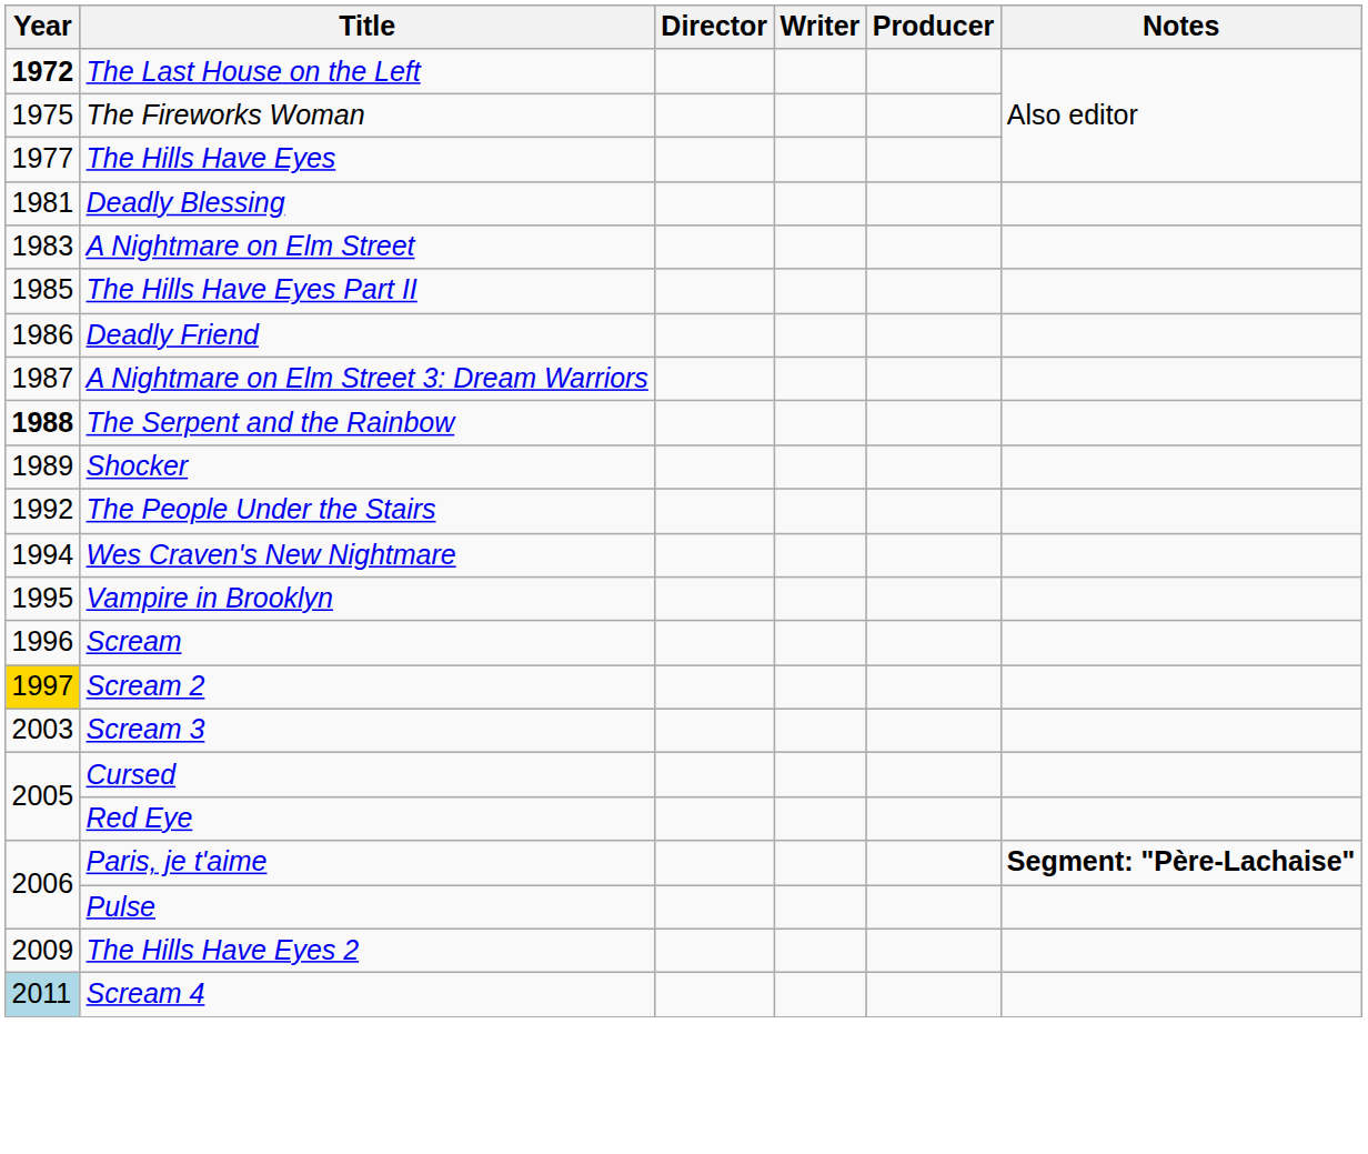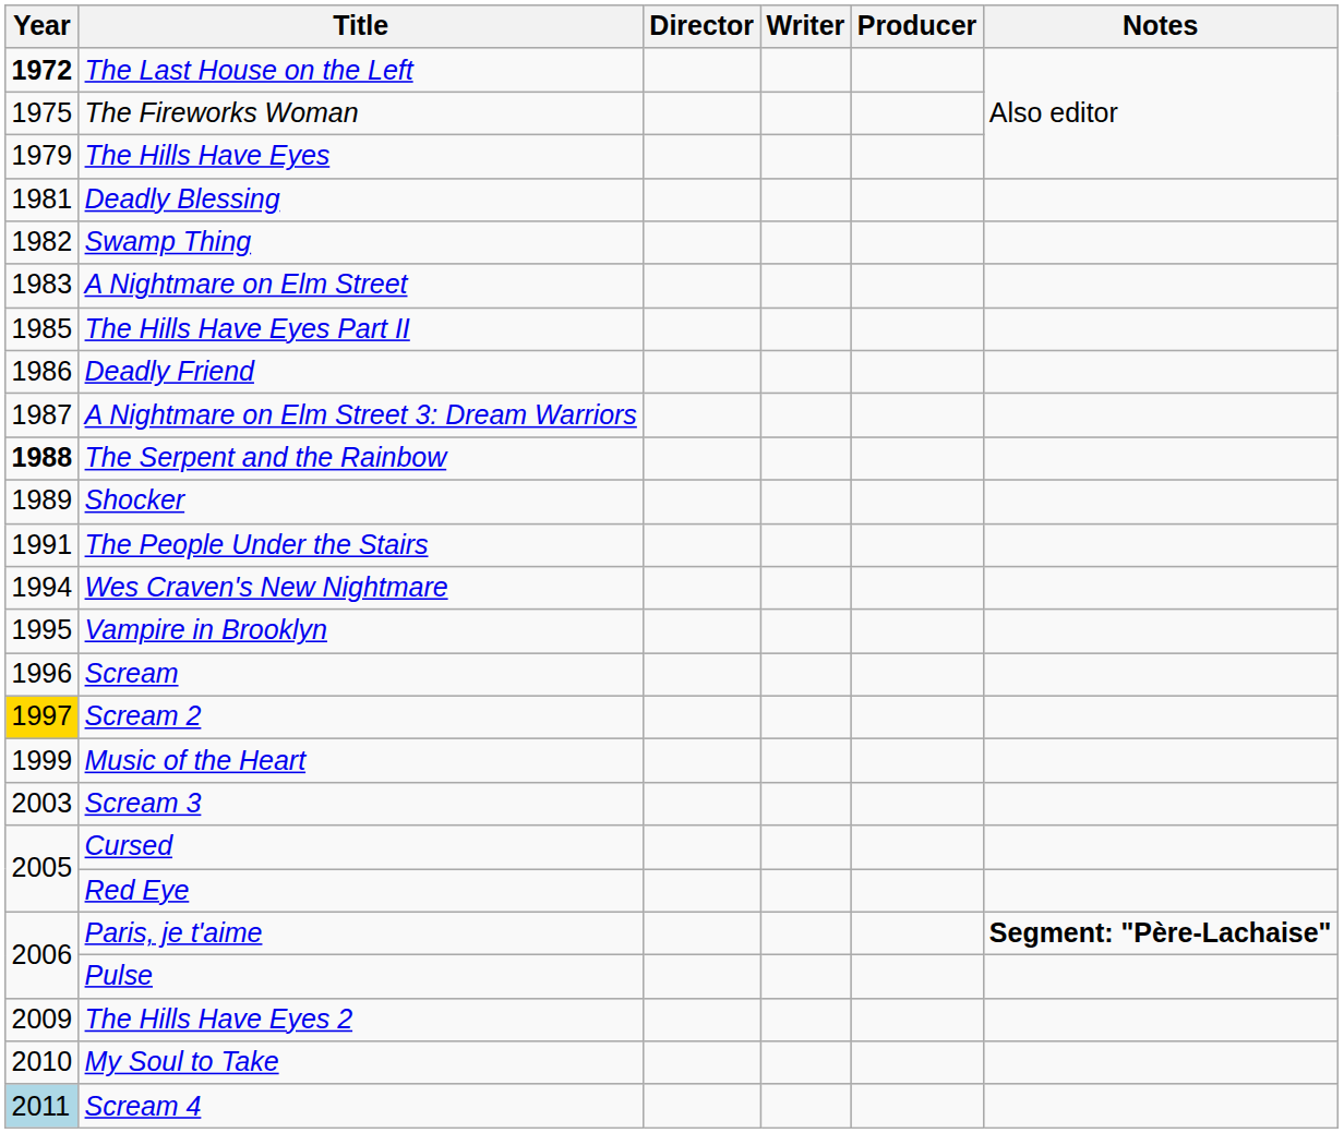The Hills Have Eyes | Year: 1977 -> 1979
+ row: 1982 | Swamp Thing
The People Under the Stairs | Year: 1992 -> 1991
+ row: 1999 | Music of the Heart
+ row: 2010 | My Soul to Take
